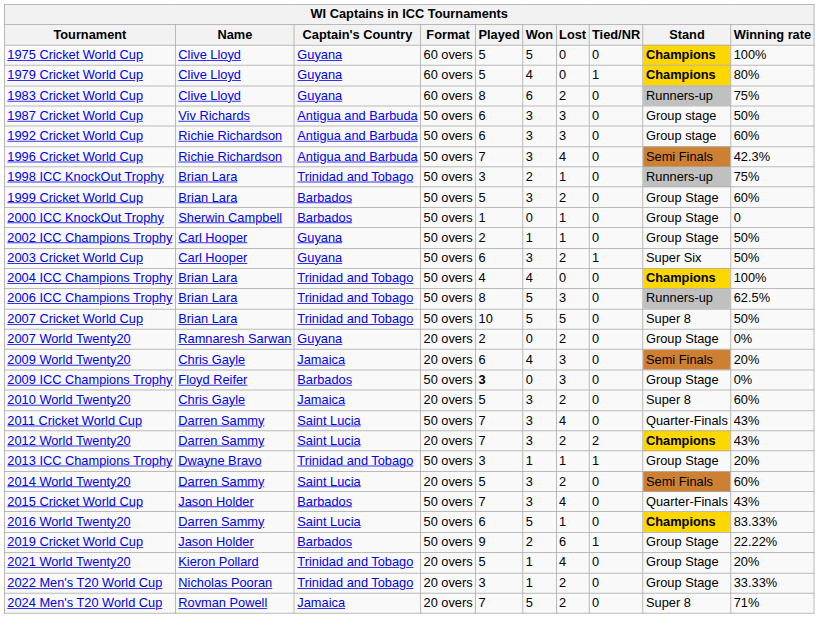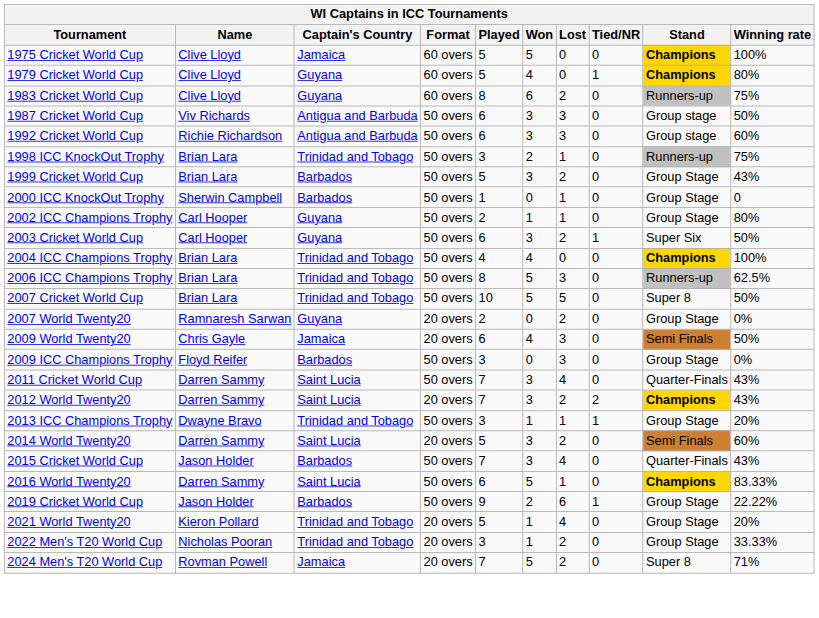1975 Cricket World Cup | Captain's Country: Guyana -> Jamaica
- row: 1996 Cricket World Cup | Richie Richardson | Antigua and Barbuda | 50 overs | 7 | 3 | 4 | 0 | Semi Finals | 42.3%
1999 Cricket World Cup | Winning rate: 60% -> 43%
2002 ICC Champions Trophy | Winning rate: 50% -> 80%
2009 World Twenty20 | Winning rate: 20% -> 50%
2009 ICC Champions Trophy | Played: bold -> normal
- row: 2010 World Twenty20 | Chris Gayle | Jamaica | 20 overs | 5 | 3 | 2 | 0 | Super 8 | 60%
